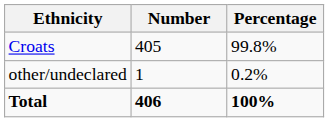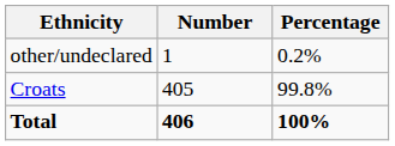rows swapped: Croats <-> other/undeclared
